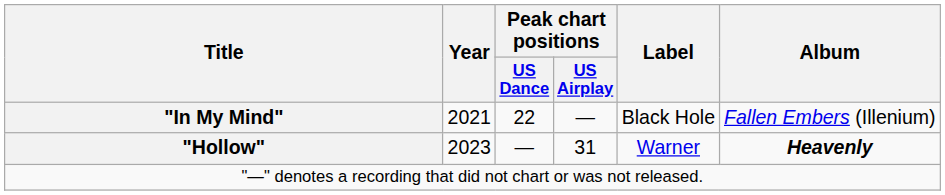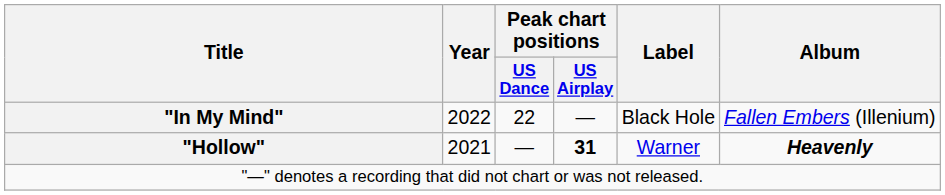"In My Mind" | Year: 2021 -> 2022
"Hollow" | Year: 2023 -> 2021
"Hollow" | Peak chart positions / US Airplay: normal -> bold
